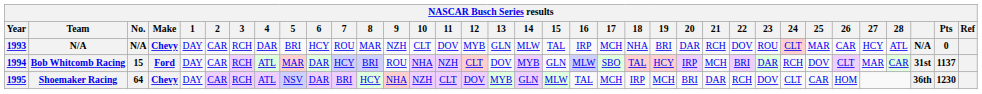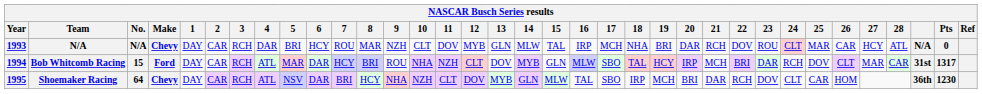Bob Whitcomb Racing | Pts: 1137 -> 1317
Shoemaker Racing | 17: MCH -> SBO
